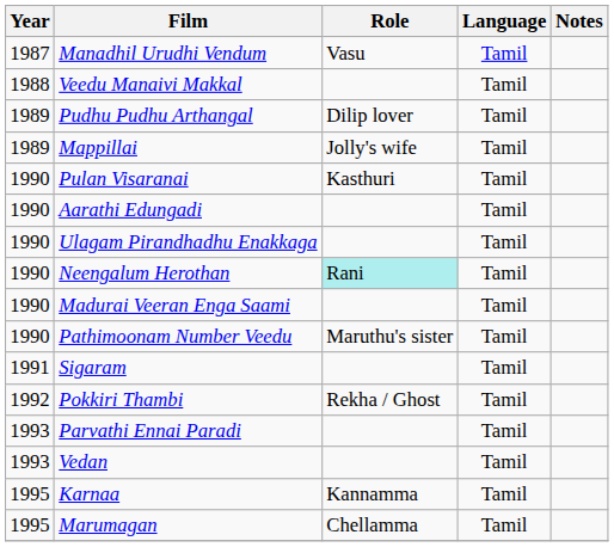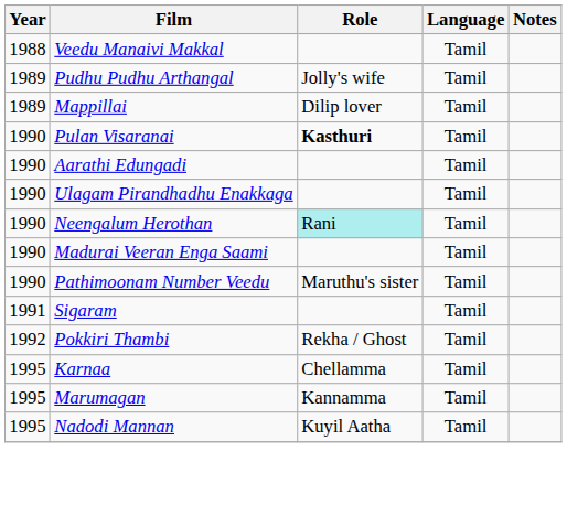- row: 1987 | Manadhil Urudhi Vendum | Vasu | Tamil
Pudhu Pudhu Arthangal | Role: Dilip lover -> Jolly's wife
Mappillai | Role: Jolly's wife -> Dilip lover
Pulan Visaranai | Role: normal -> bold
- row: 1993 | Parvathi Ennai Paradi | Tamil
- row: 1993 | Vedan | Tamil
Karnaa | Role: Kannamma -> Chellamma
Marumagan | Role: Chellamma -> Kannamma
+ row: 1995 | Nadodi Mannan | Kuyil Aatha | Tamil
